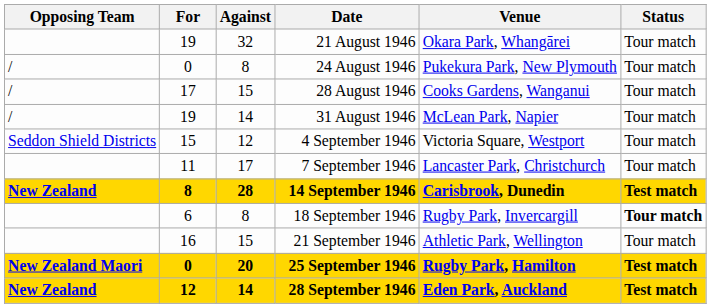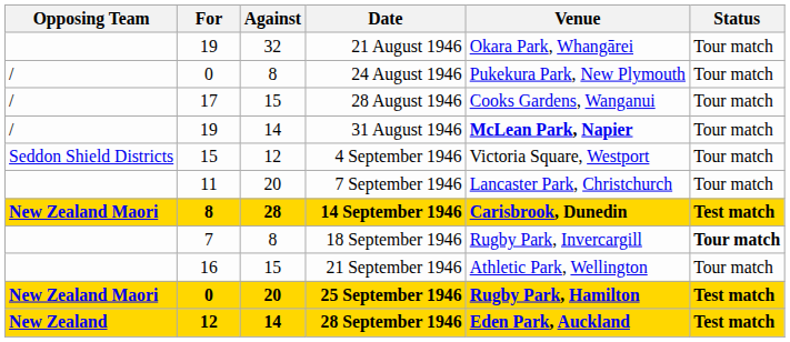31 August 1946 | Venue: normal -> bold
7 September 1946 | Against: 17 -> 20
14 September 1946 | Opposing Team: New Zealand -> New Zealand Maori
18 September 1946 | For: 6 -> 7
